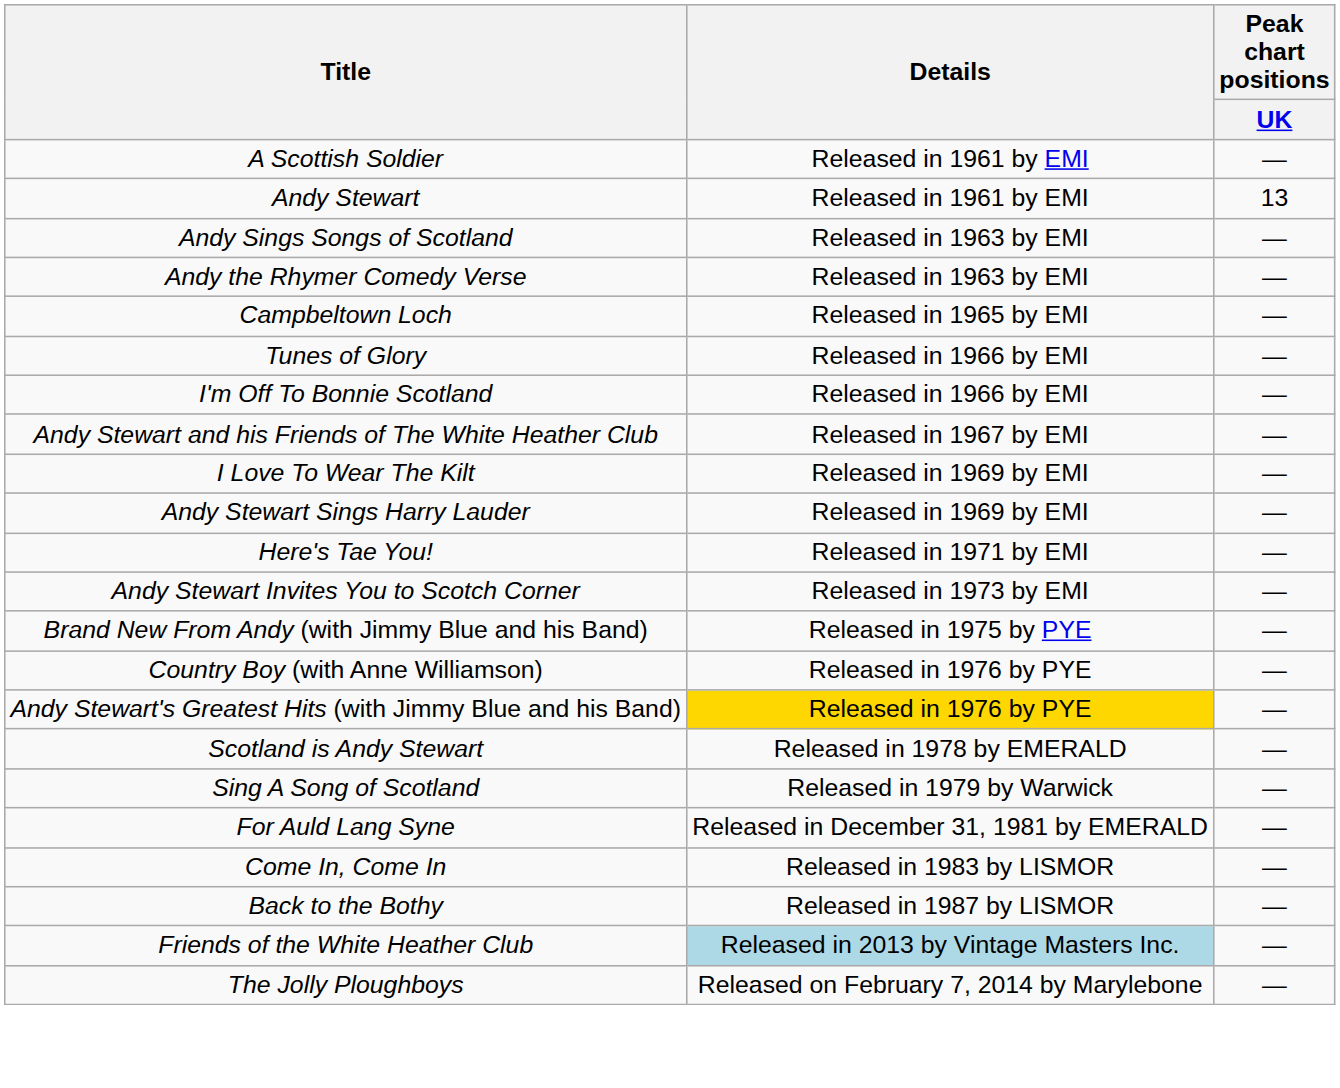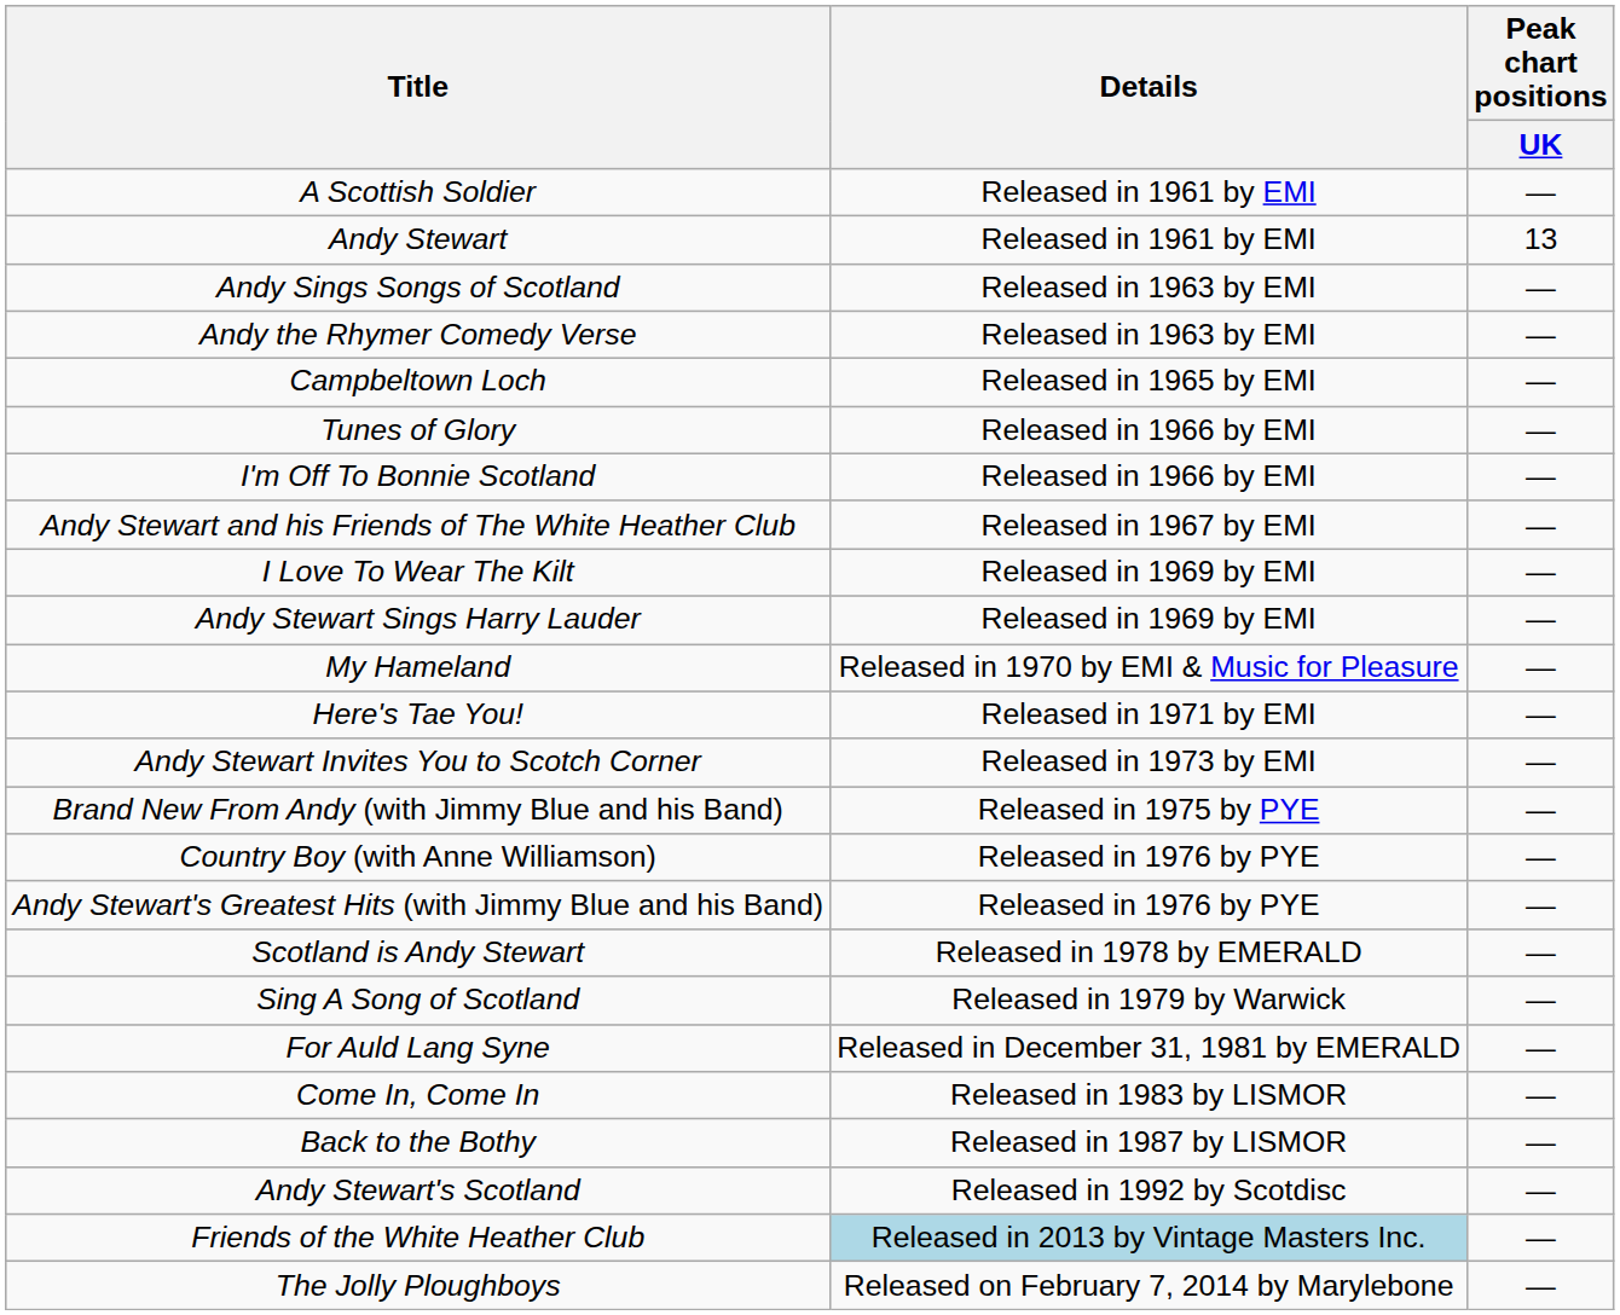+ row: My Hameland | Released in 1970 by EMI & Music for Pleasure | —
Andy Stewart's Greatest Hits (with Jimmy Blue and his Band) | Details: gold background -> no background
+ row: Andy Stewart's Scotland | Released in 1992 by Scotdisc | —
